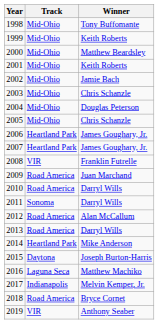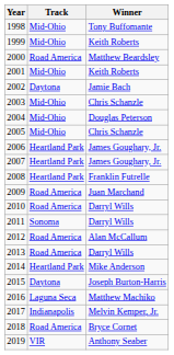2000 | Track: Mid-Ohio -> Road America
2002 | Track: Mid-Ohio -> Daytona
2008 | Track: VIR -> Heartland Park
